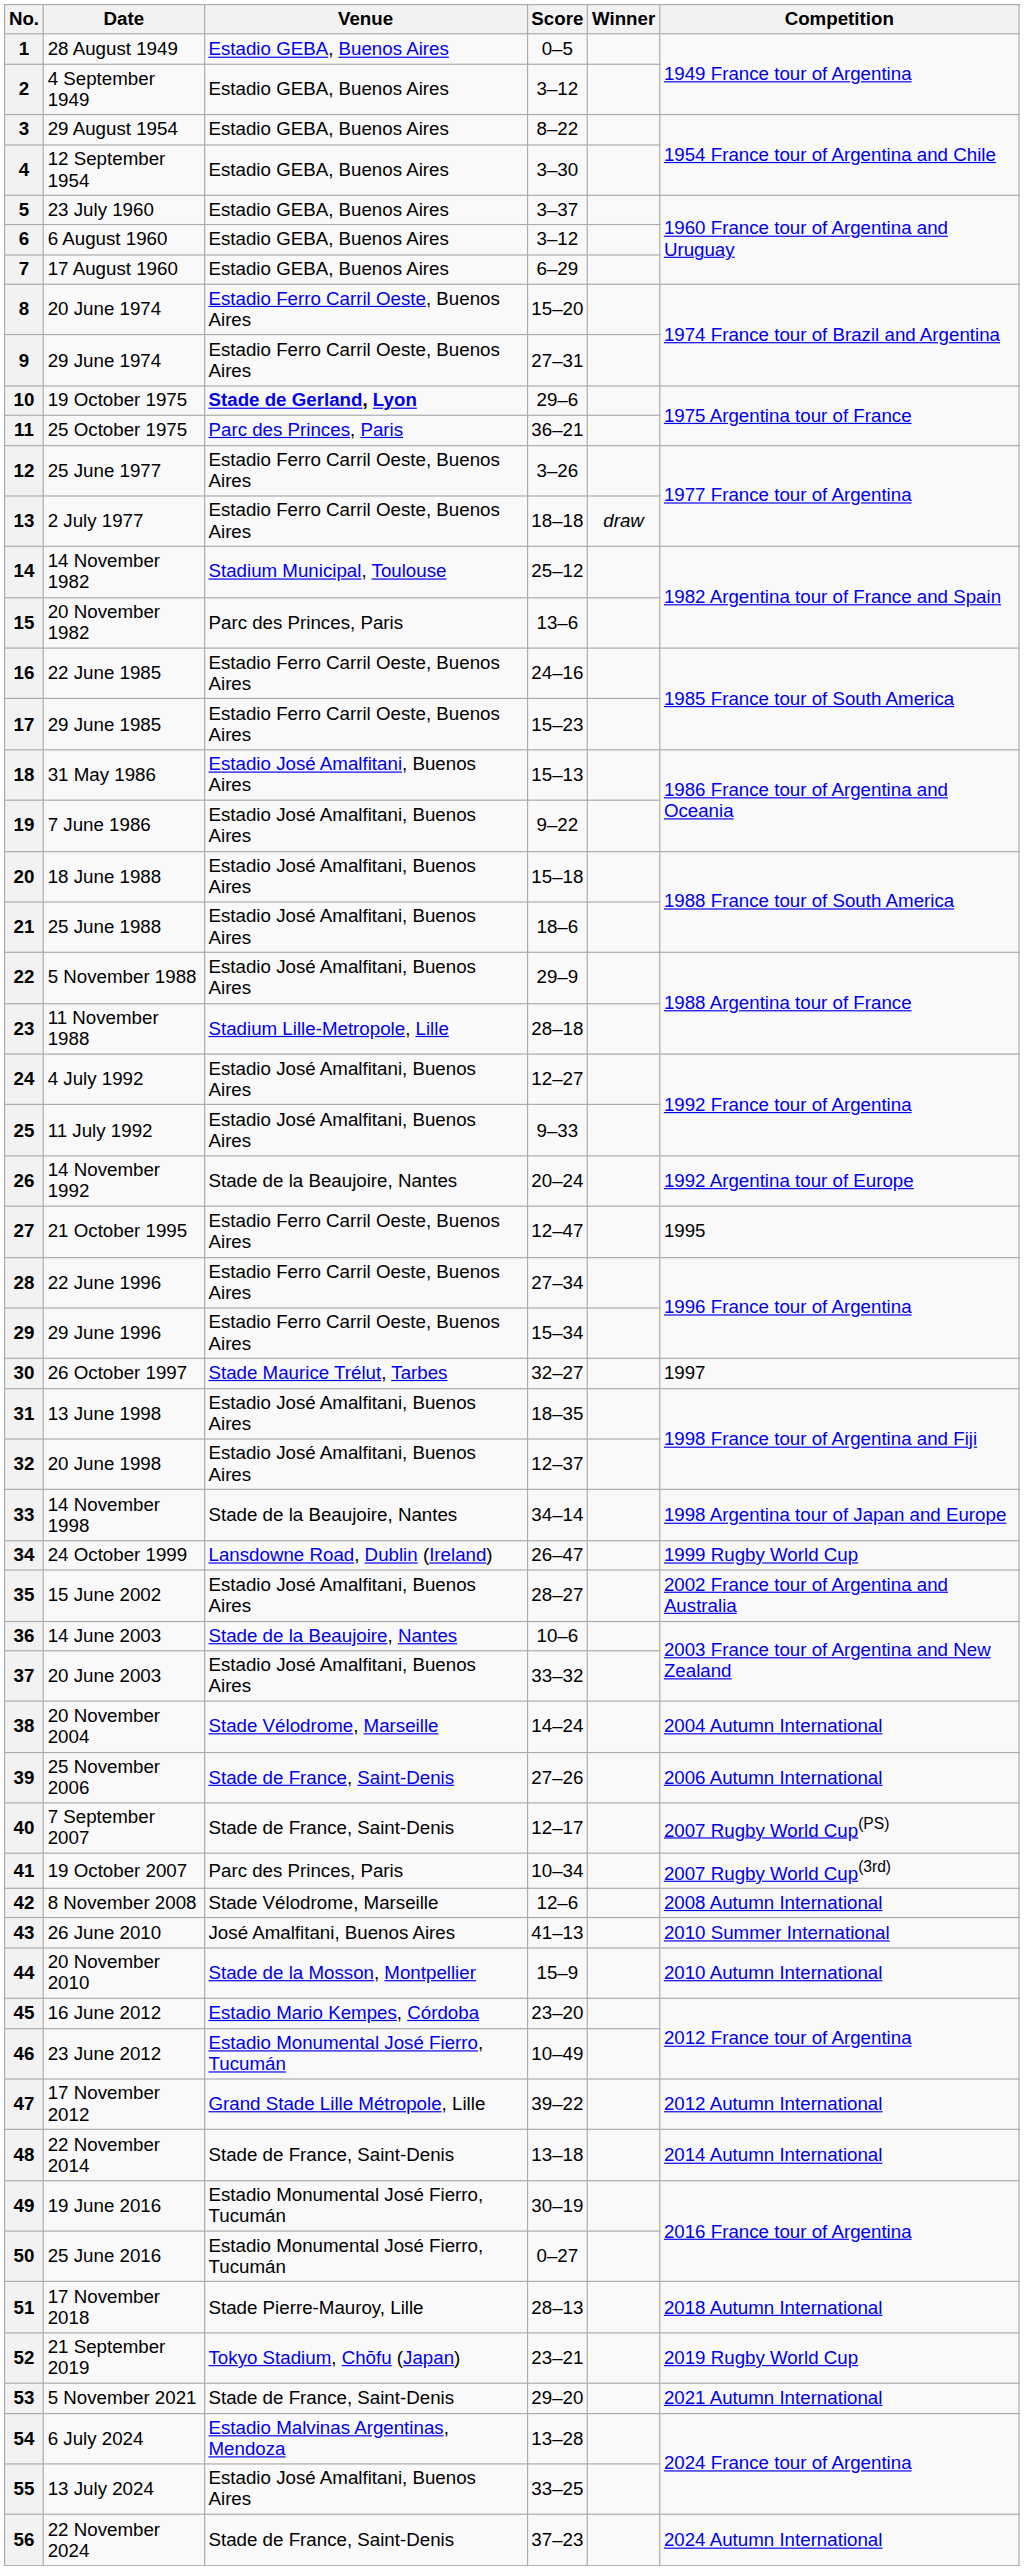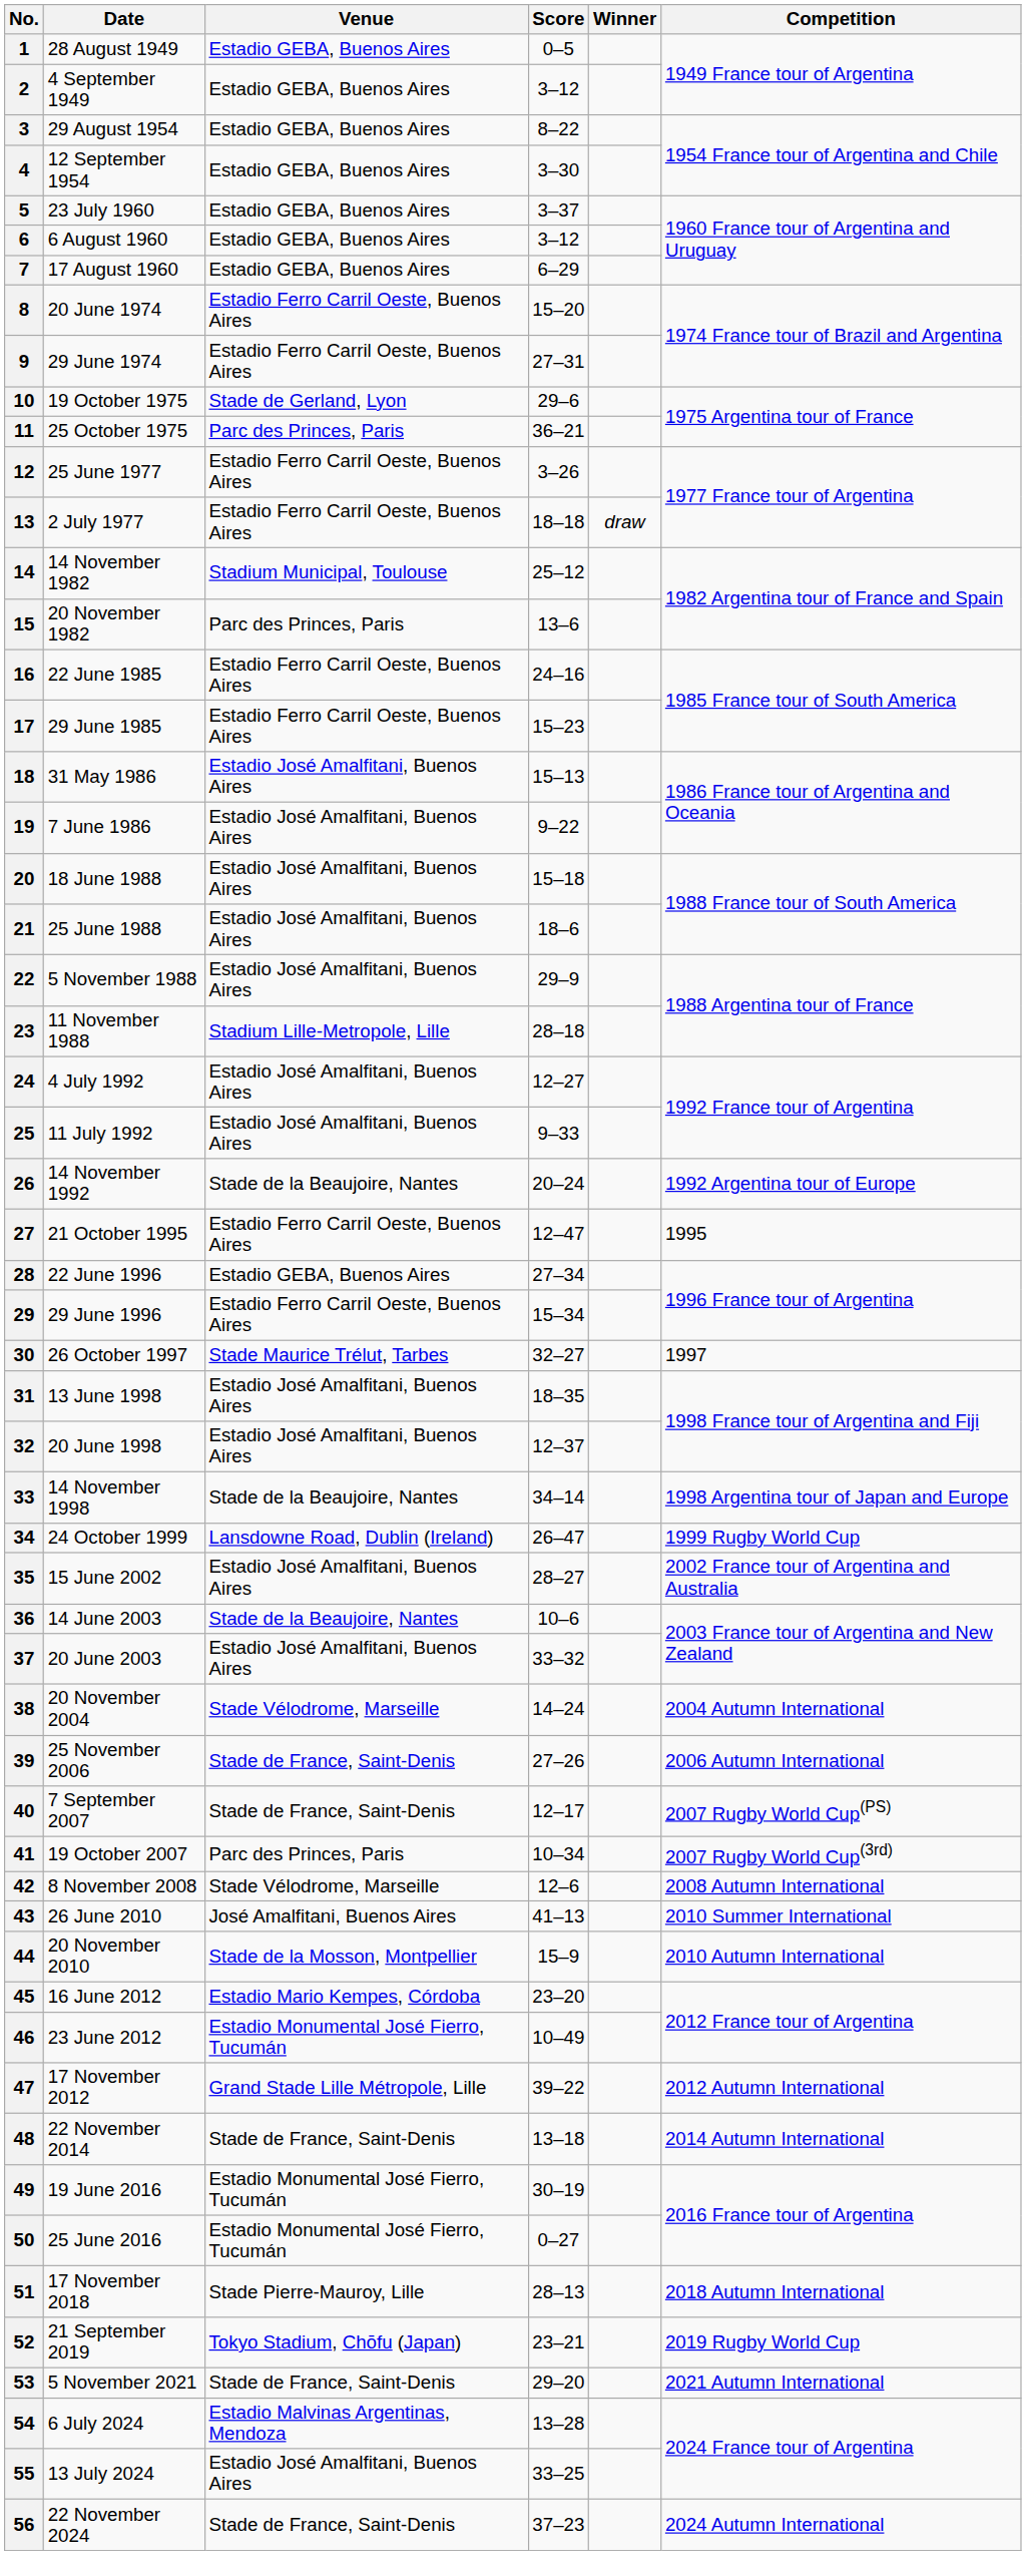10 | Venue: bold -> normal
28 | Venue: Estadio Ferro Carril Oeste, Buenos Aires -> Estadio GEBA, Buenos Aires
